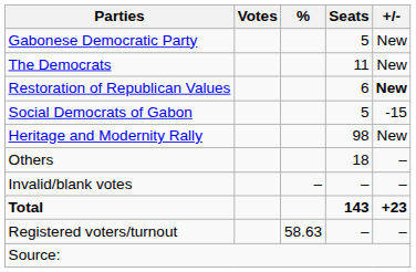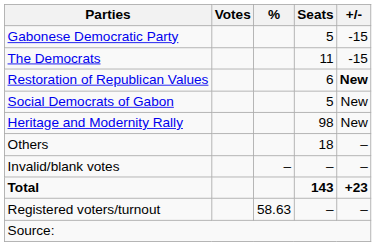Gabonese Democratic Party | +/-: New -> -15
The Democrats | +/-: New -> -15
Social Democrats of Gabon | +/-: -15 -> New
